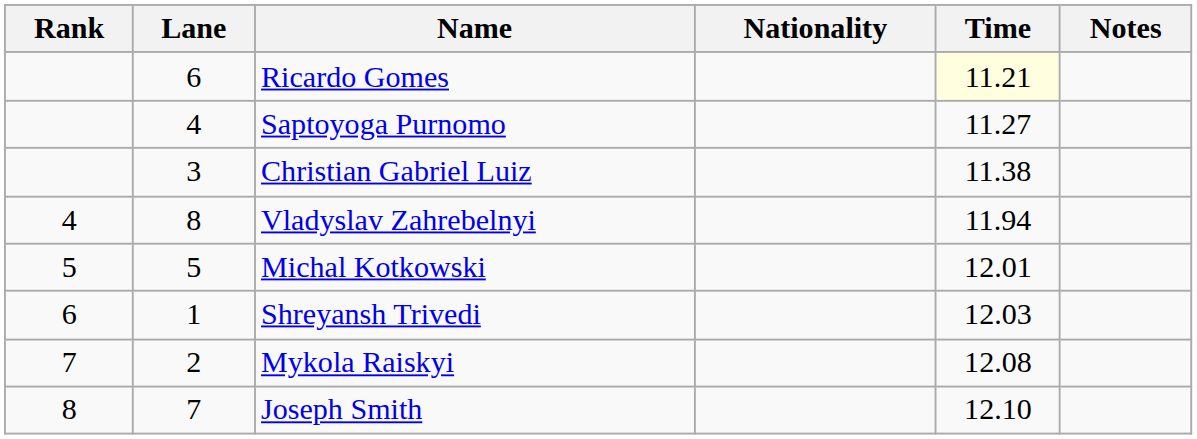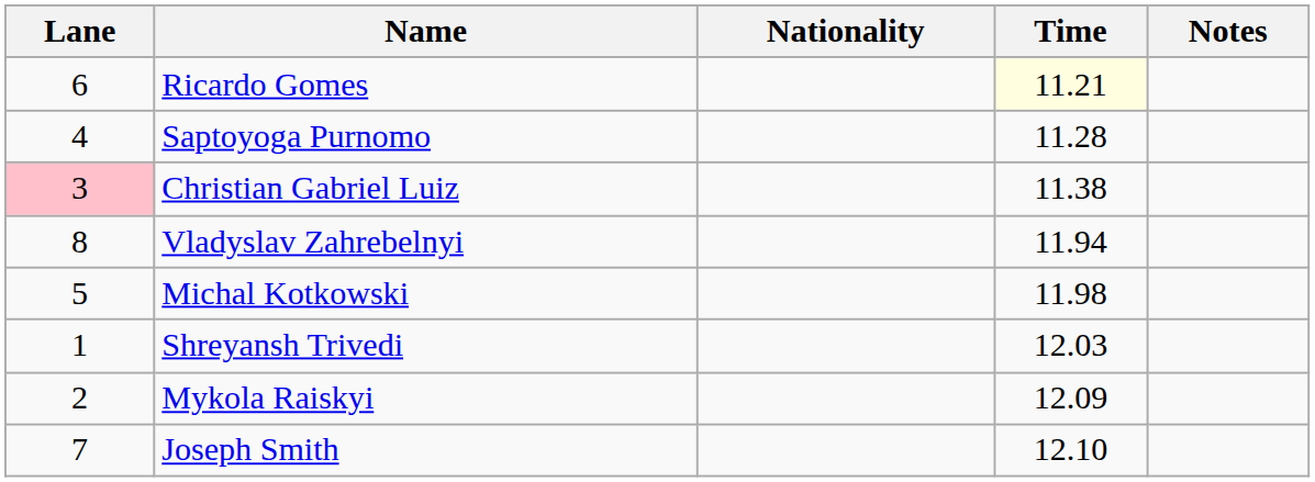- column: Rank | 4 | 5 | 6 | 7 | 8
Saptoyoga Purnomo | Time: 11.27 -> 11.28
Christian Gabriel Luiz | Lane: no background -> pink background
Michal Kotkowski | Time: 12.01 -> 11.98
Mykola Raiskyi | Time: 12.08 -> 12.09
